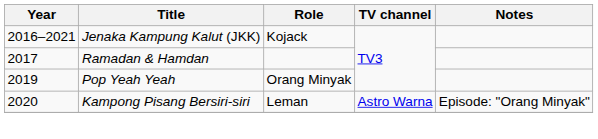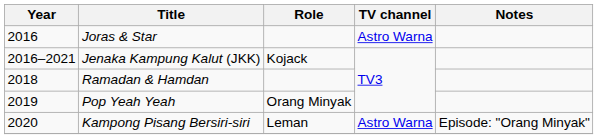+ row: 2016 | Joras & Star | Astro Warna
Ramadan & Hamdan | Year: 2017 -> 2018
